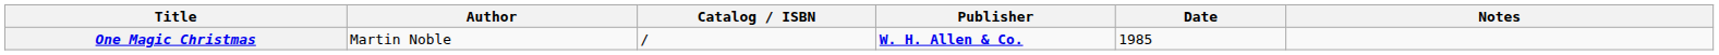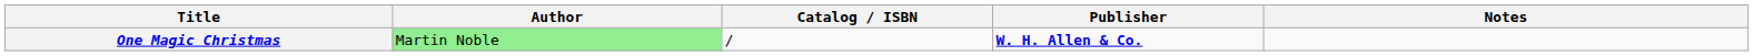- column: Date | 1985
One Magic Christmas | Author: no background -> lightgreen background
